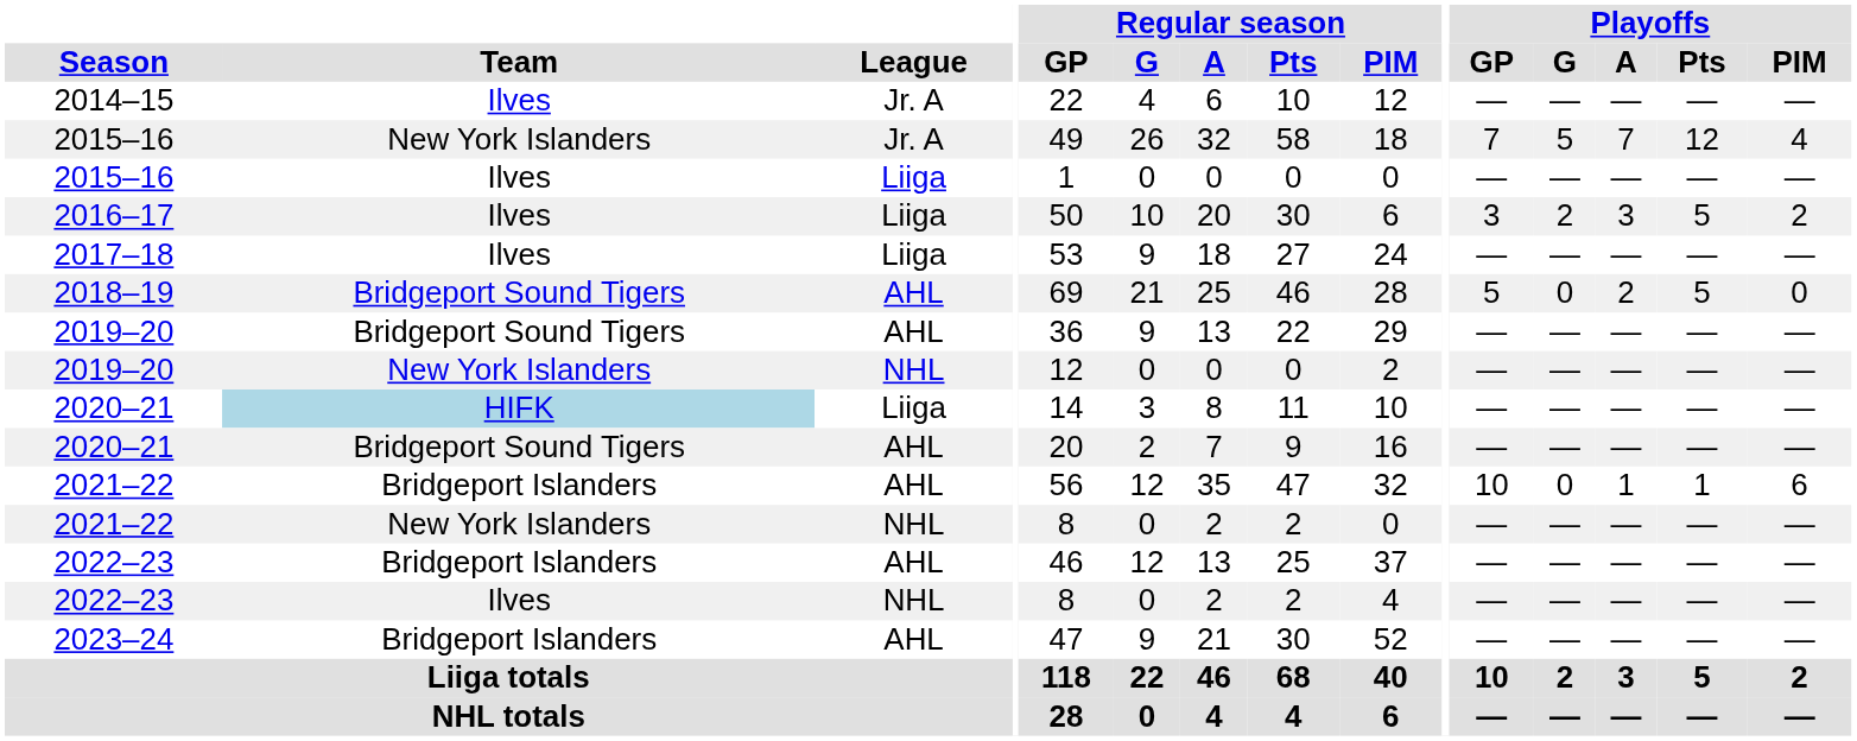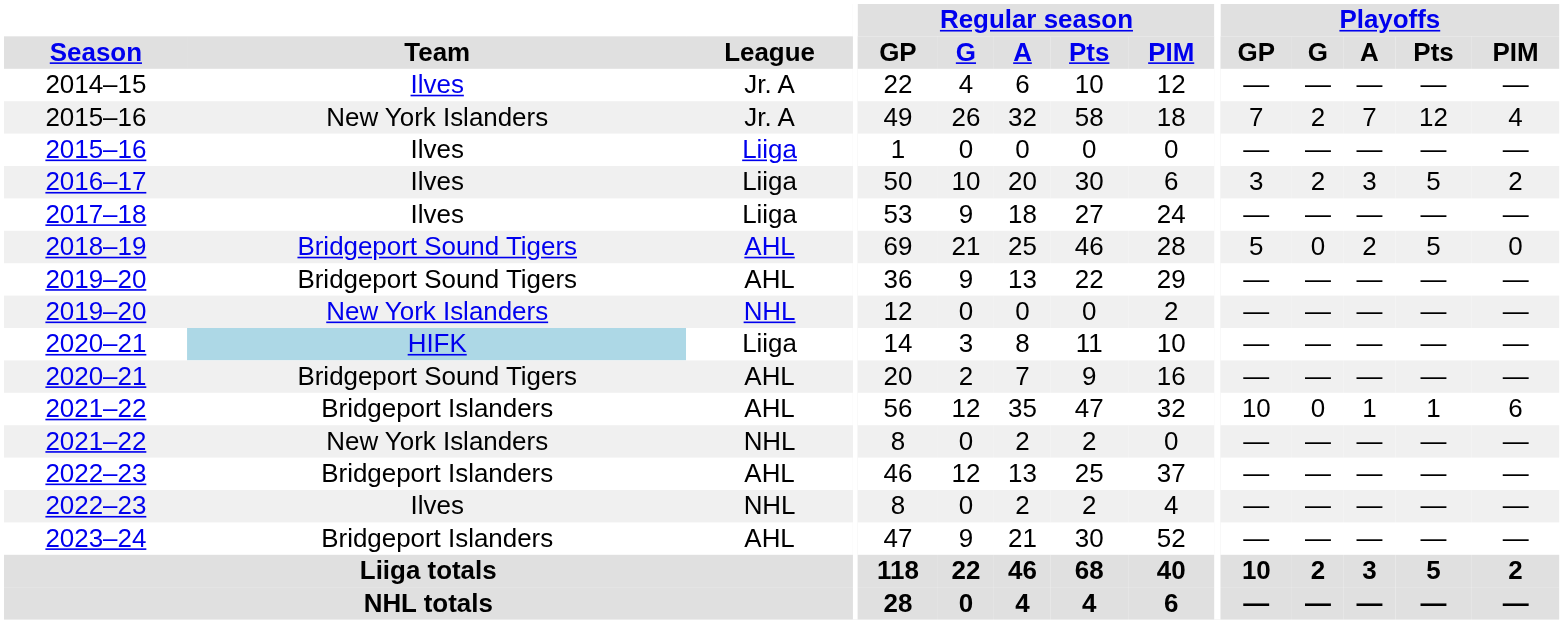2015–16 / Jr. A | Playoffs / G: 5 -> 2
